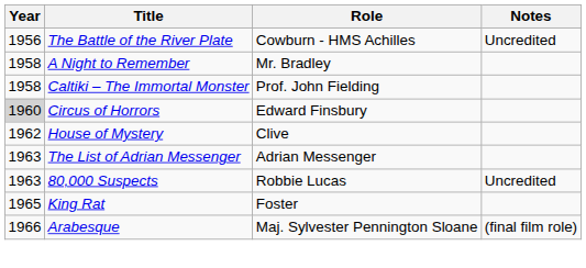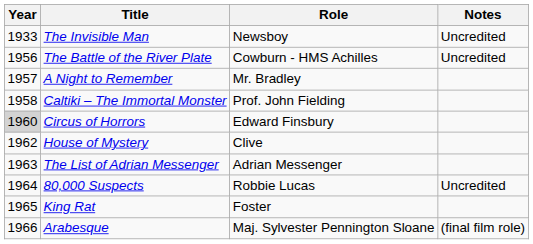+ row: 1933 | The Invisible Man | Newsboy | Uncredited
A Night to Remember | Year: 1958 -> 1957
80,000 Suspects | Year: 1963 -> 1964
